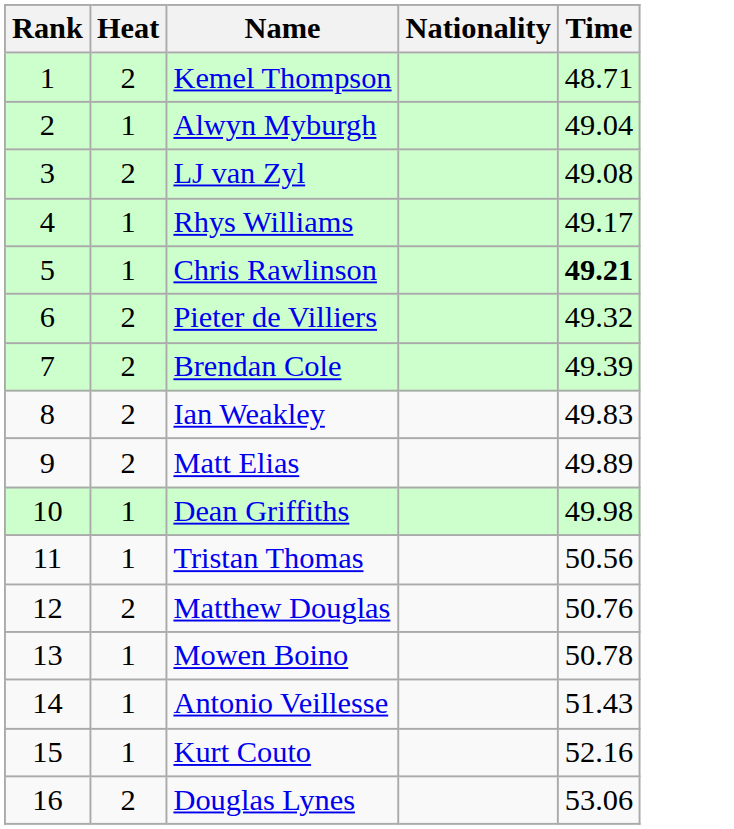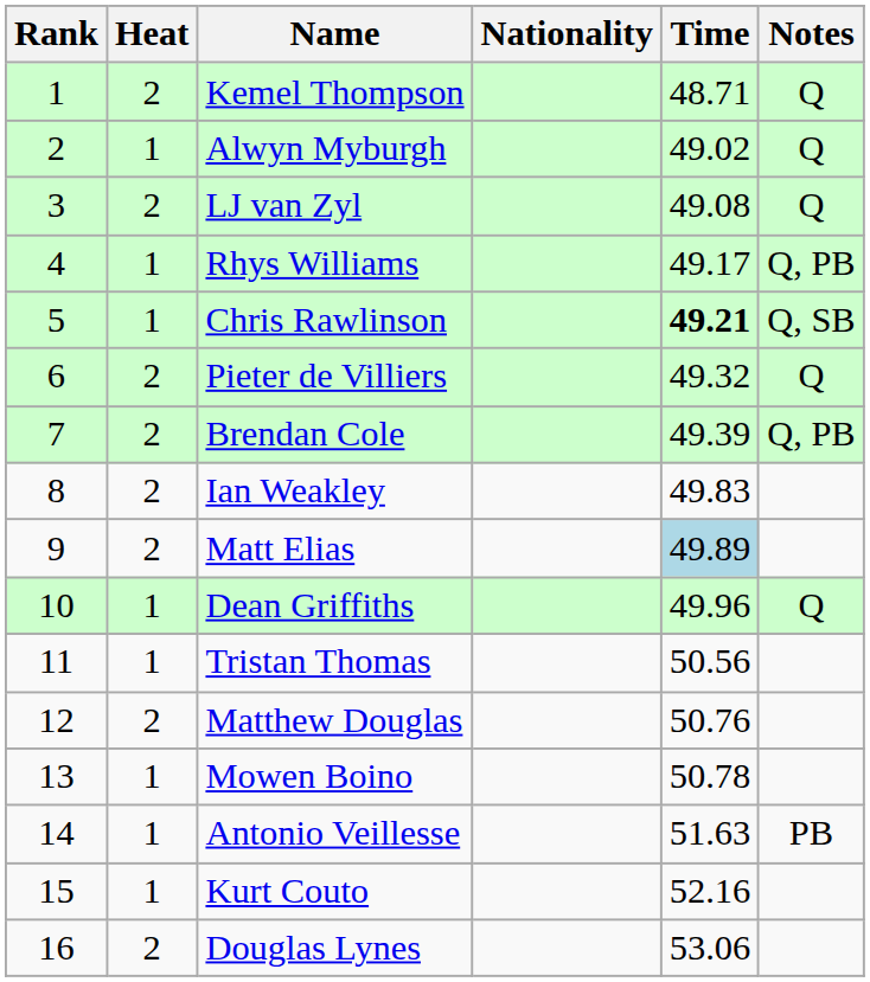+ column: Notes | Q | Q | Q | Q, PB | Q, SB | Q | Q, PB | Q | PB
Alwyn Myburgh | Time: 49.04 -> 49.02
Matt Elias | Time: no background -> lightblue background
Dean Griffiths | Time: 49.98 -> 49.96
Antonio Veillesse | Time: 51.43 -> 51.63
